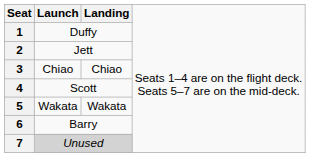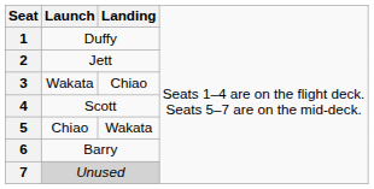3 | column 2: Chiao -> Wakata
5 | column 2: Wakata -> Chiao
